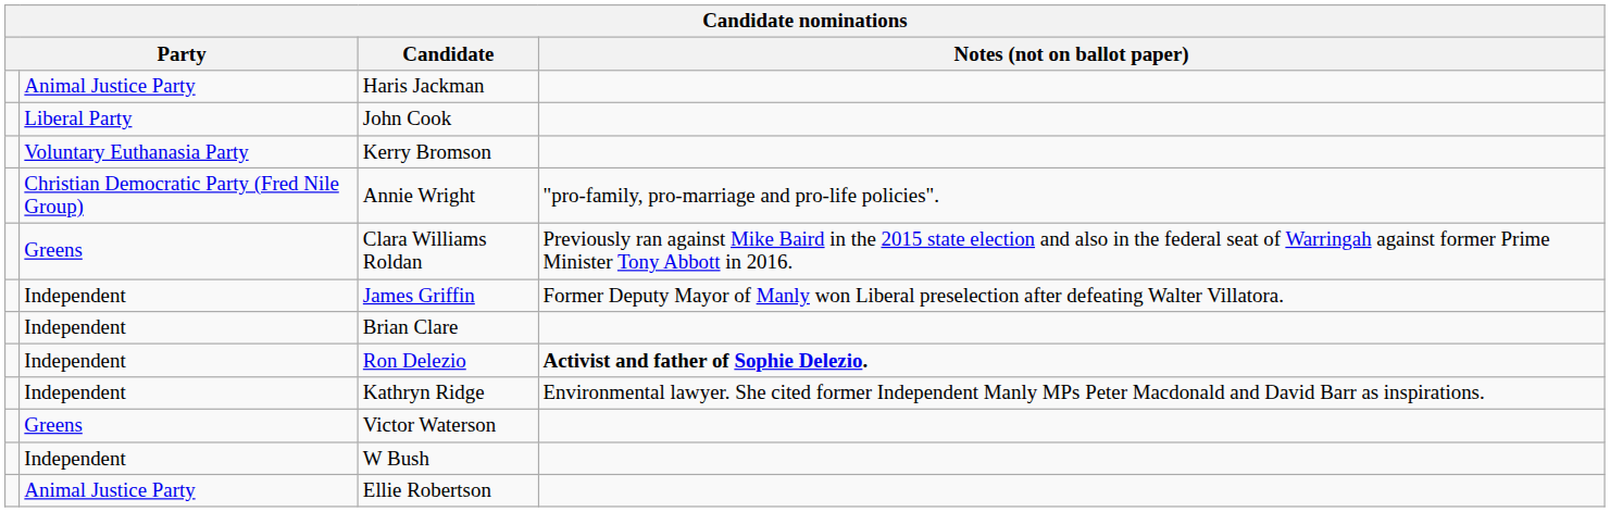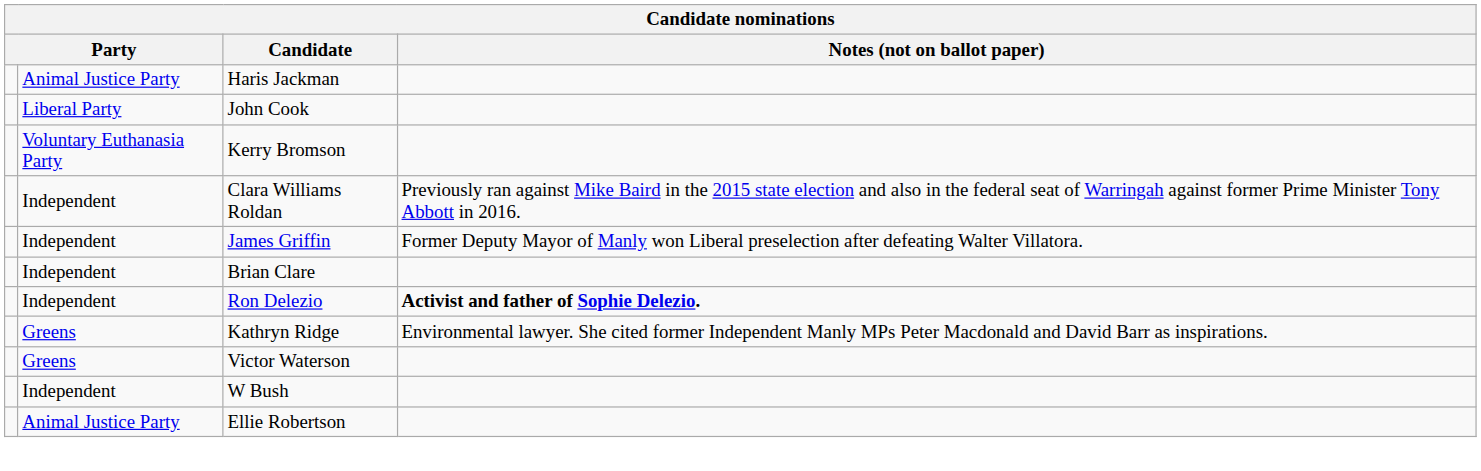- row: Christian Democratic Party (Fred Nile Group) | Annie Wright | "pro-family, pro-marriage and pro-life policies".
Clara Williams Roldan | column 2: Greens -> Independent
Kathryn Ridge | column 2: Independent -> Greens
